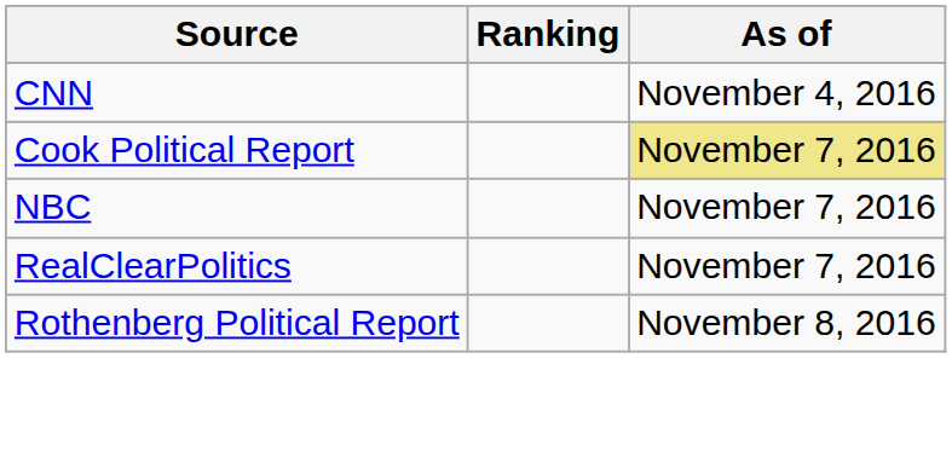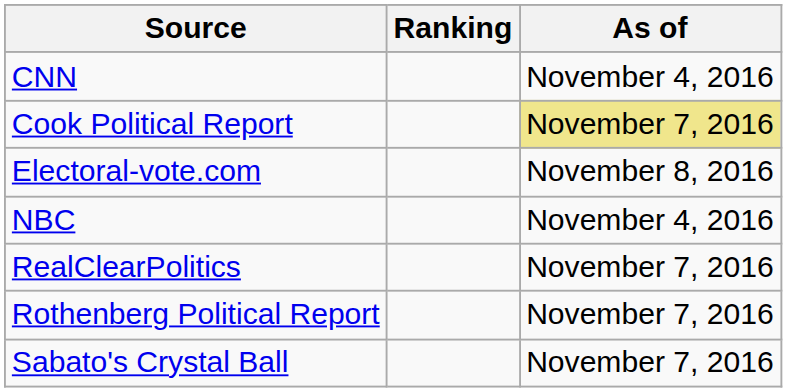+ row: Electoral-vote.com | November 8, 2016
NBC | As of: November 7, 2016 -> November 4, 2016
Rothenberg Political Report | As of: November 8, 2016 -> November 7, 2016
+ row: Sabato's Crystal Ball | November 7, 2016
